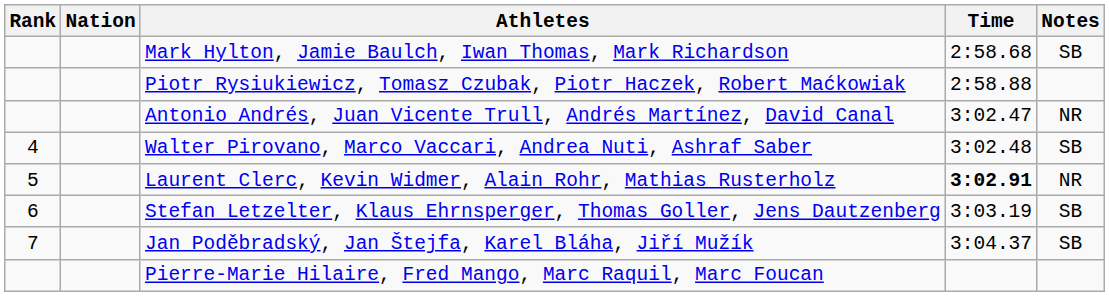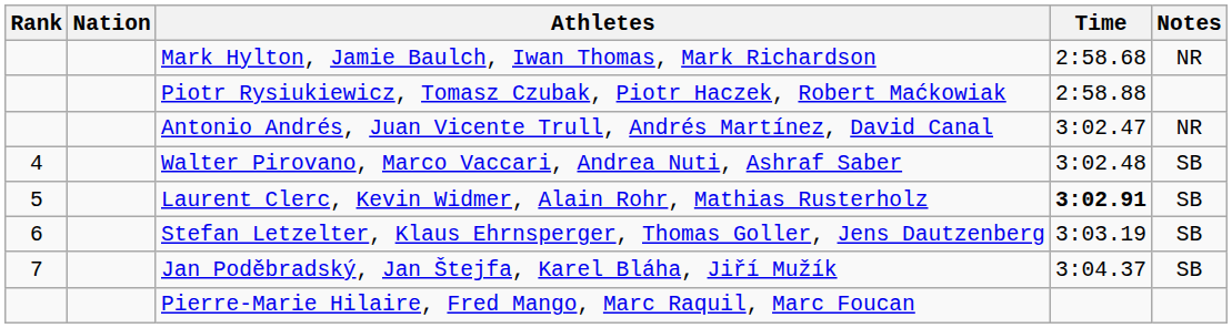Mark Hylton, Jamie Baulch, Iwan Thomas, Mark Richardson | Notes: SB -> NR
Laurent Clerc, Kevin Widmer, Alain Rohr, Mathias Rusterholz | Notes: NR -> SB
